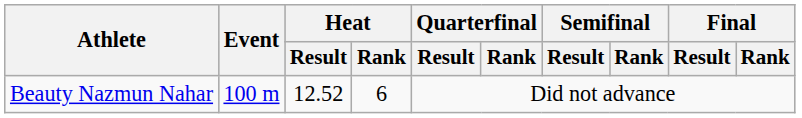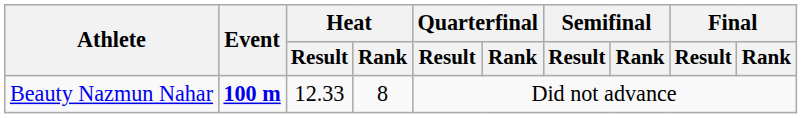Beauty Nazmun Nahar | Event: normal -> bold
Beauty Nazmun Nahar | Heat / Result: 12.52 -> 12.33
Beauty Nazmun Nahar | Heat / Rank: 6 -> 8
